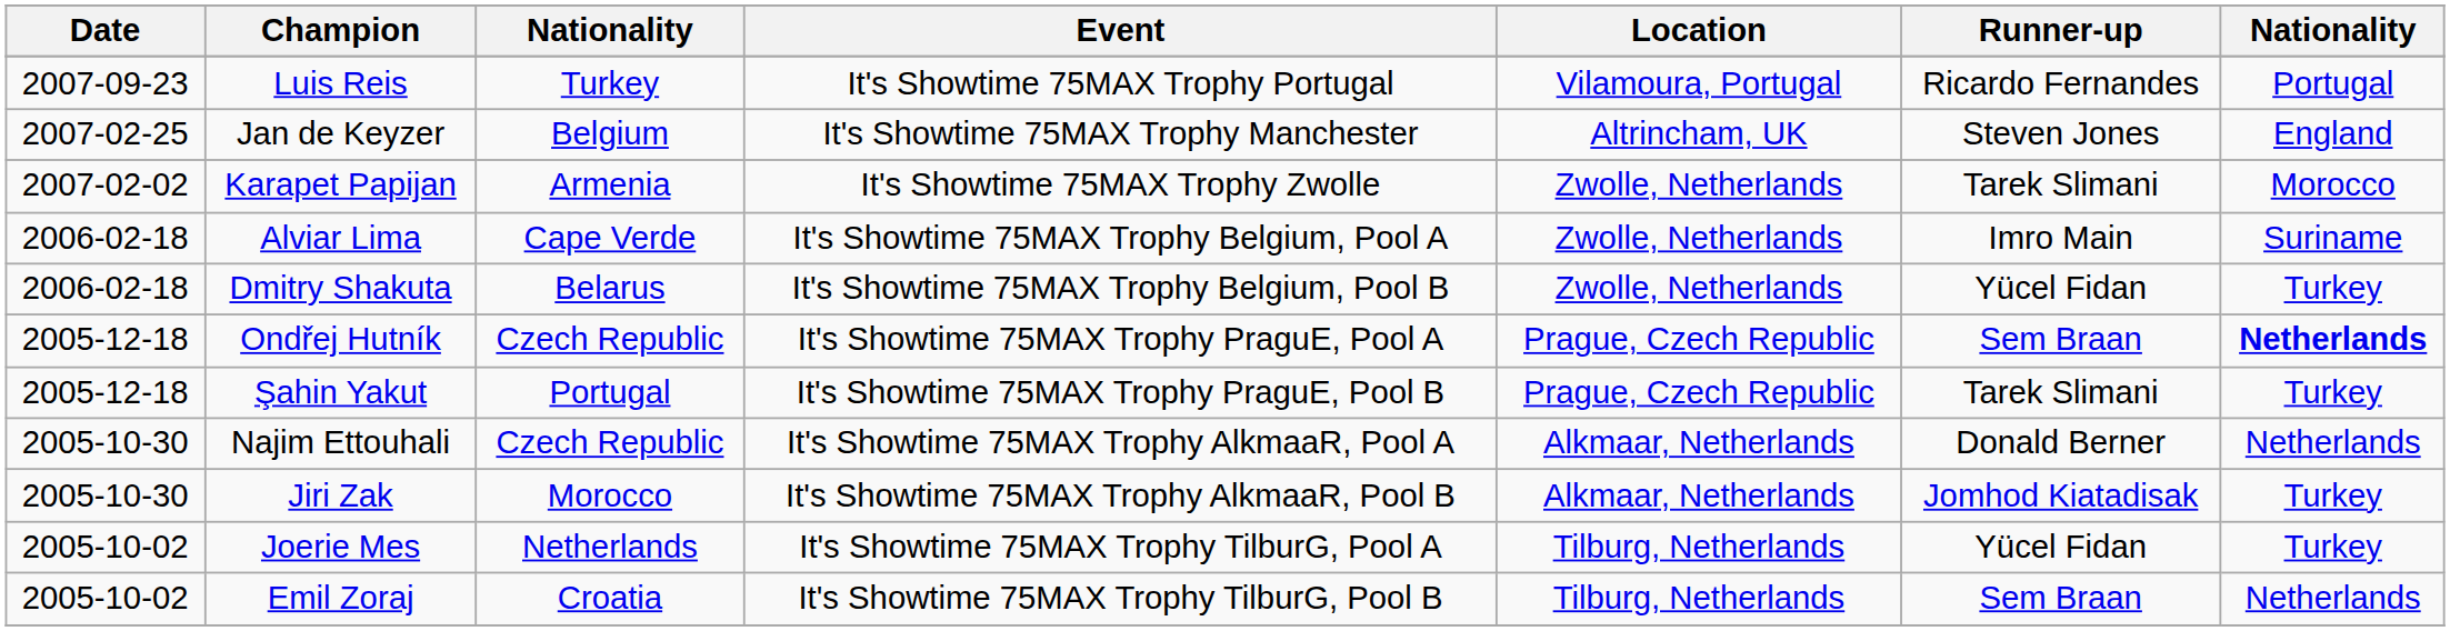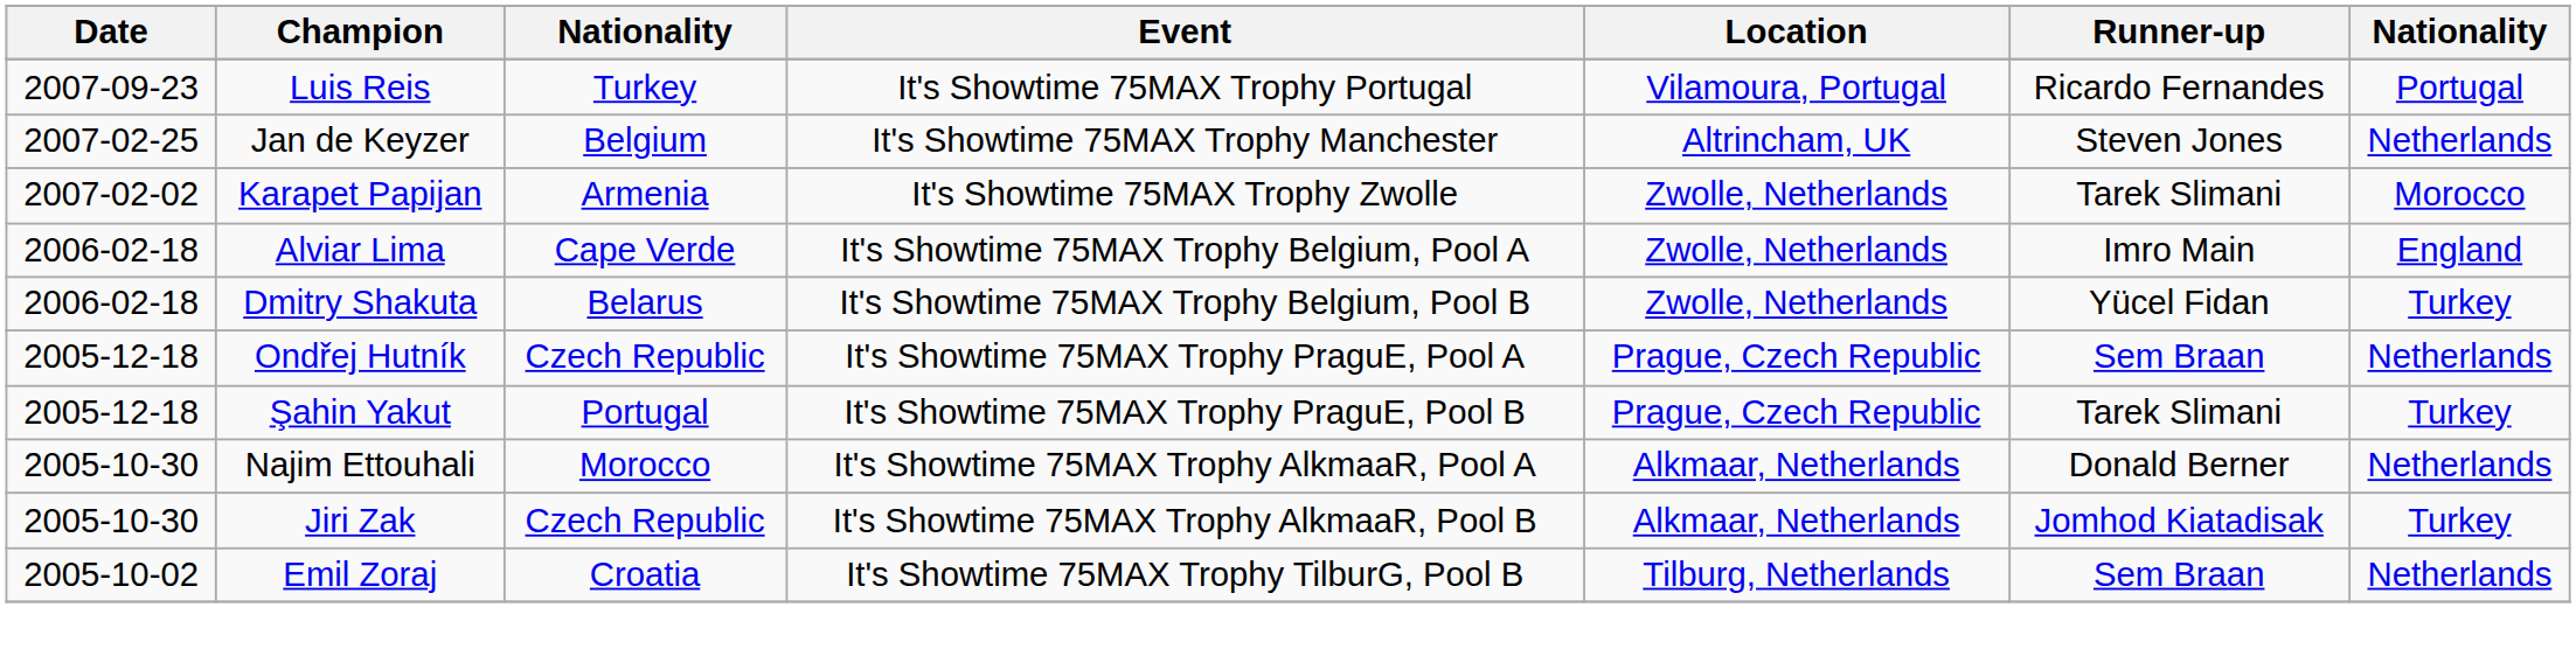Jan de Keyzer | column 7: England -> Netherlands
Alviar Lima | column 7: Suriname -> England
Ondřej Hutník | column 7: bold -> normal
Najim Ettouhali | column 3: Czech Republic -> Morocco
Jiri Zak | column 3: Morocco -> Czech Republic
- row: 2005-10-02 | Joerie Mes | Netherlands | It's Showtime 75MAX Trophy TilburG, Pool A | Tilburg, Netherlands | Yücel Fidan | Turkey
